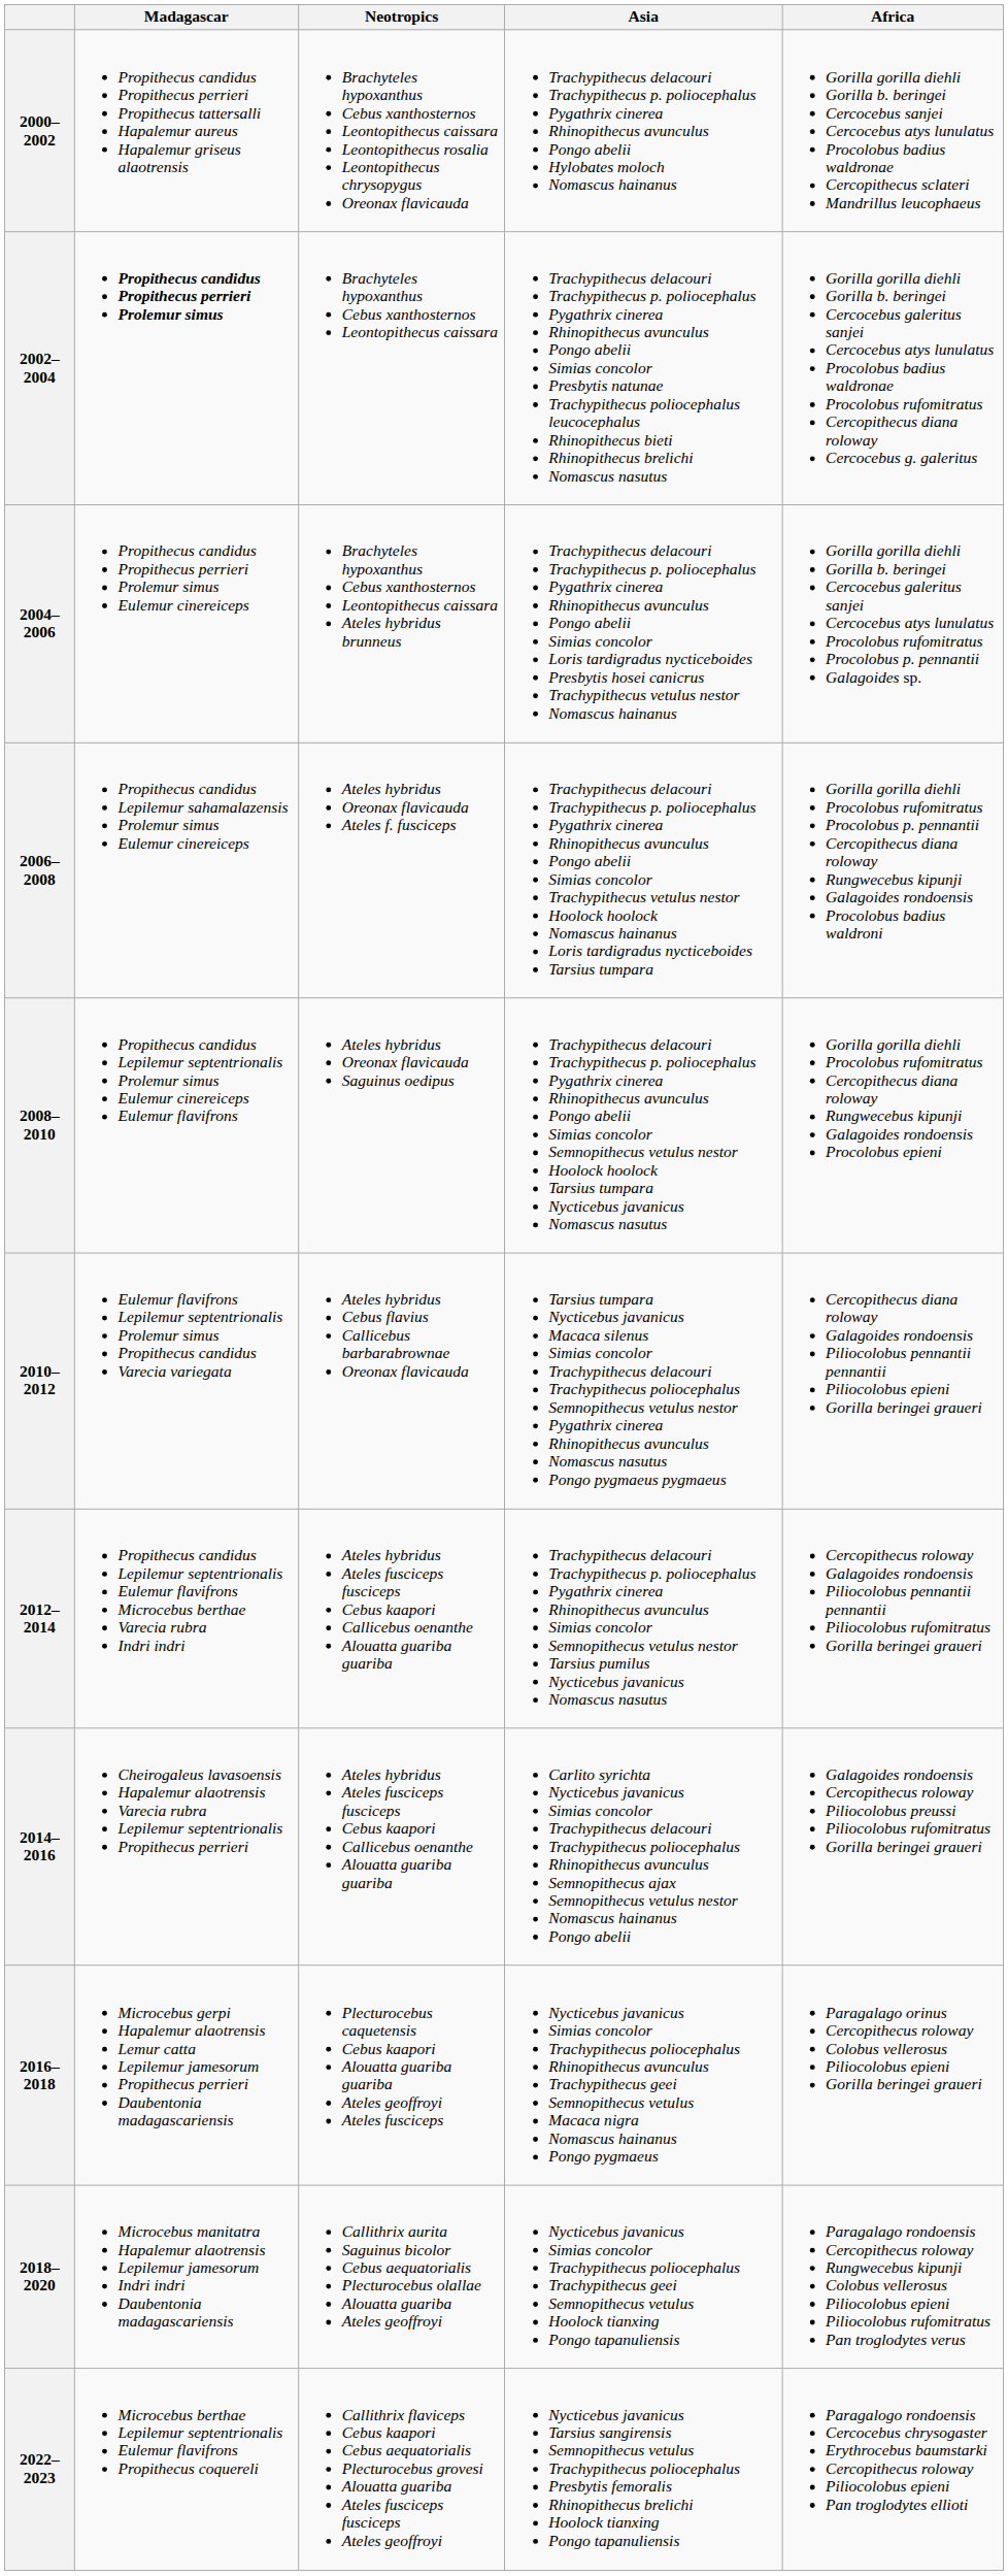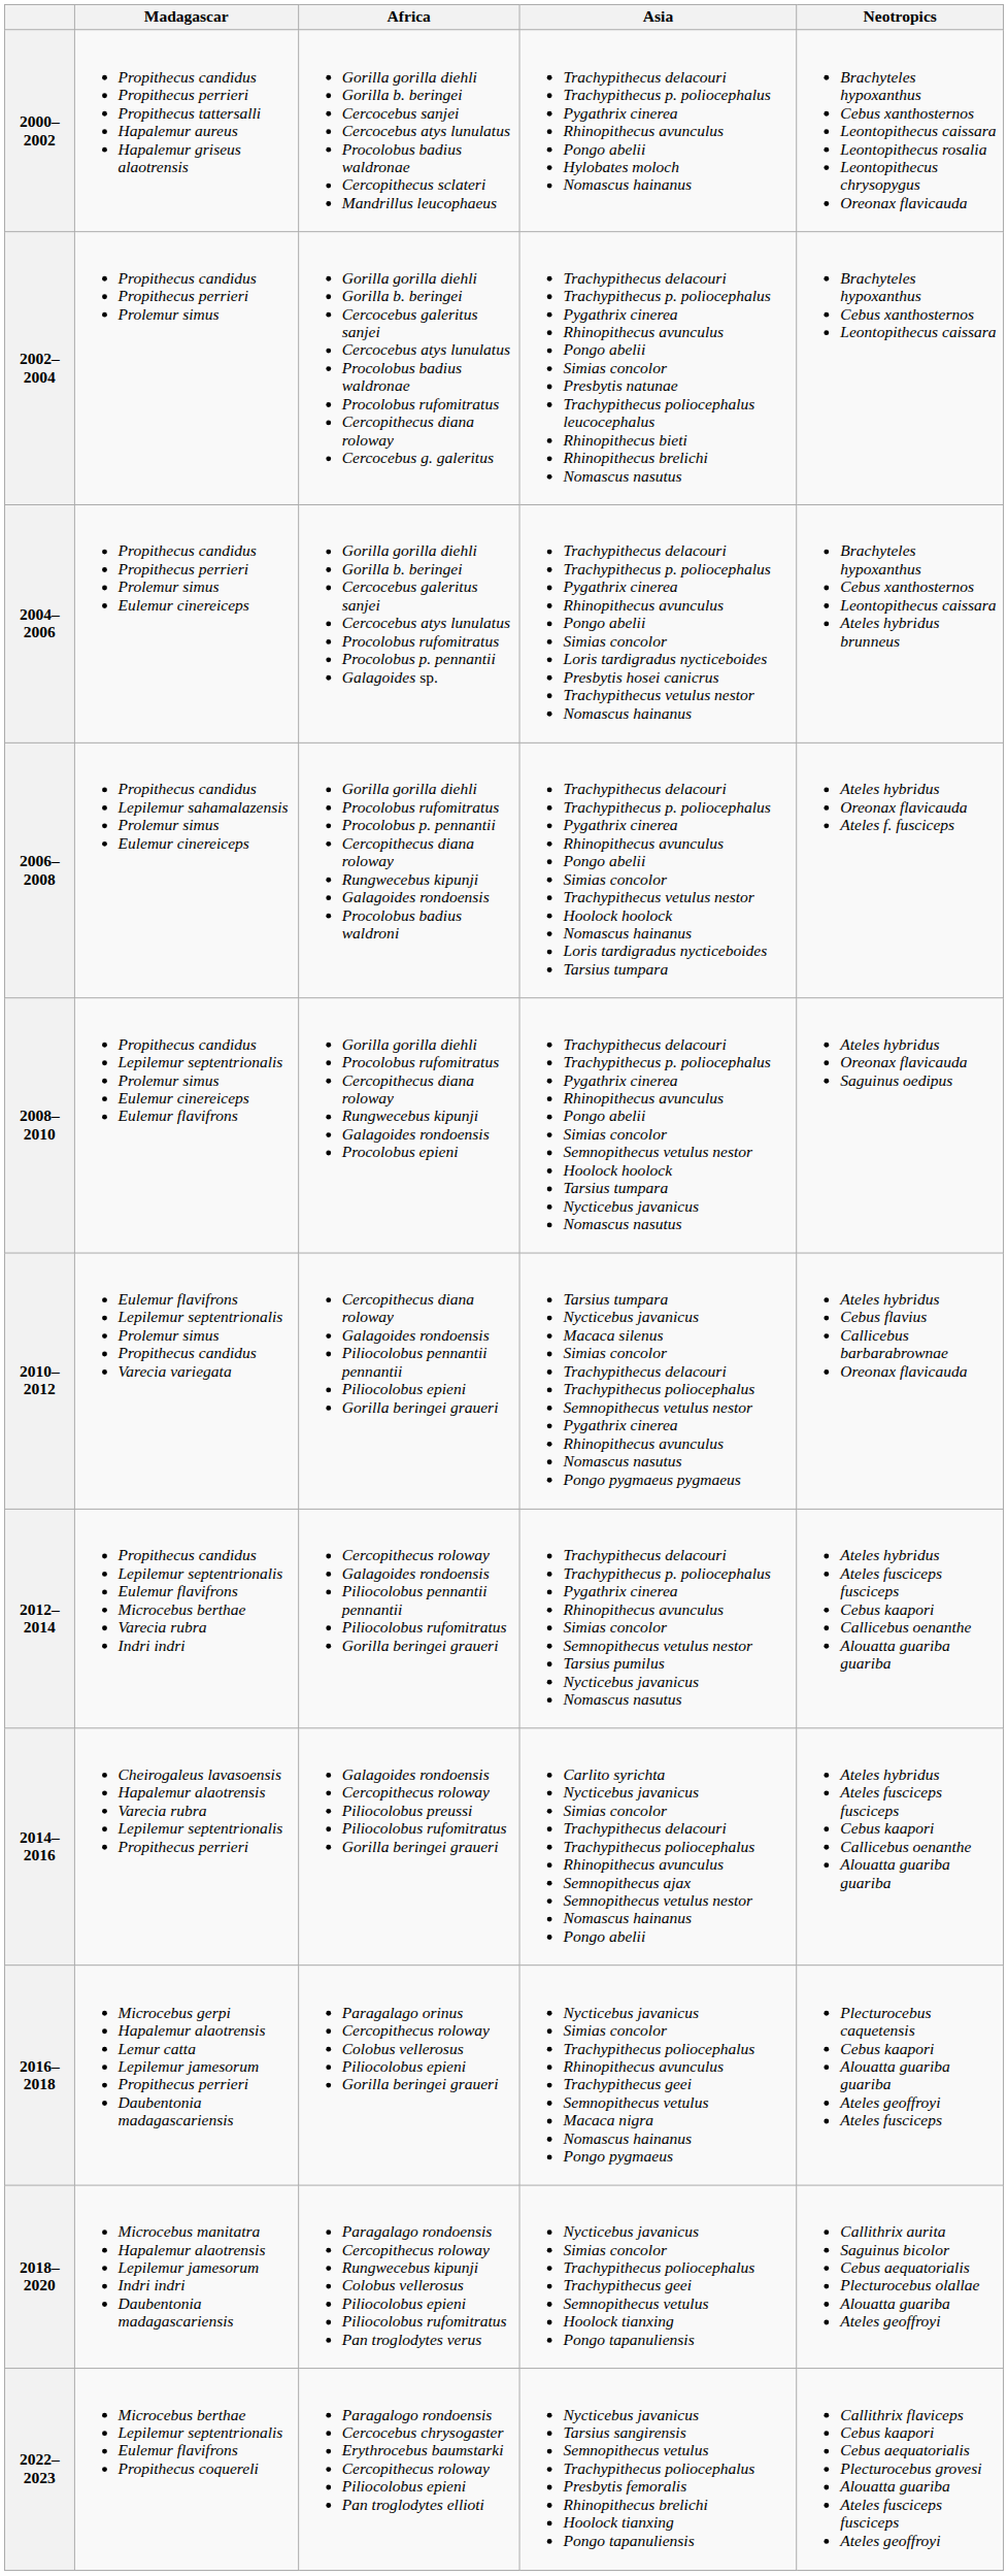columns swapped: Africa <-> Neotropics
2002–2004 | Madagascar: bold -> normal
